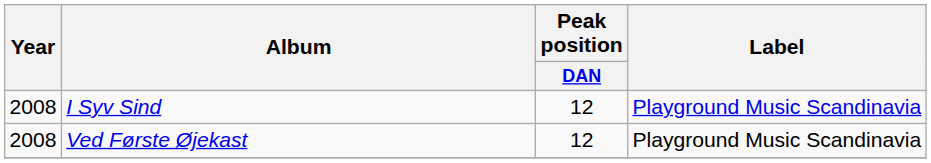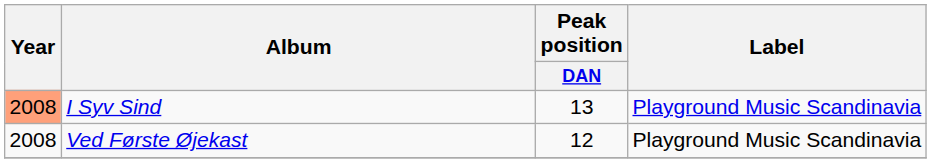I Syv Sind | Year: no background -> lightsalmon background
I Syv Sind | Peak position / DAN: 12 -> 13
